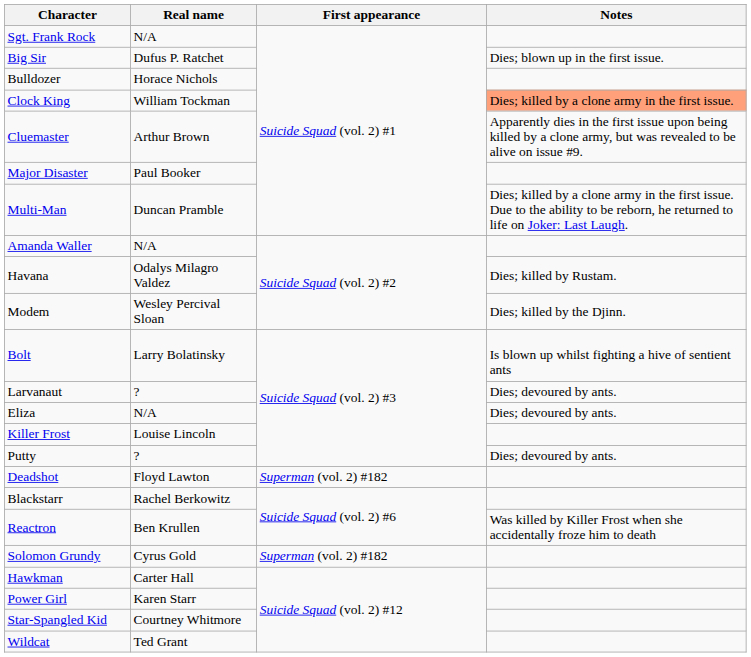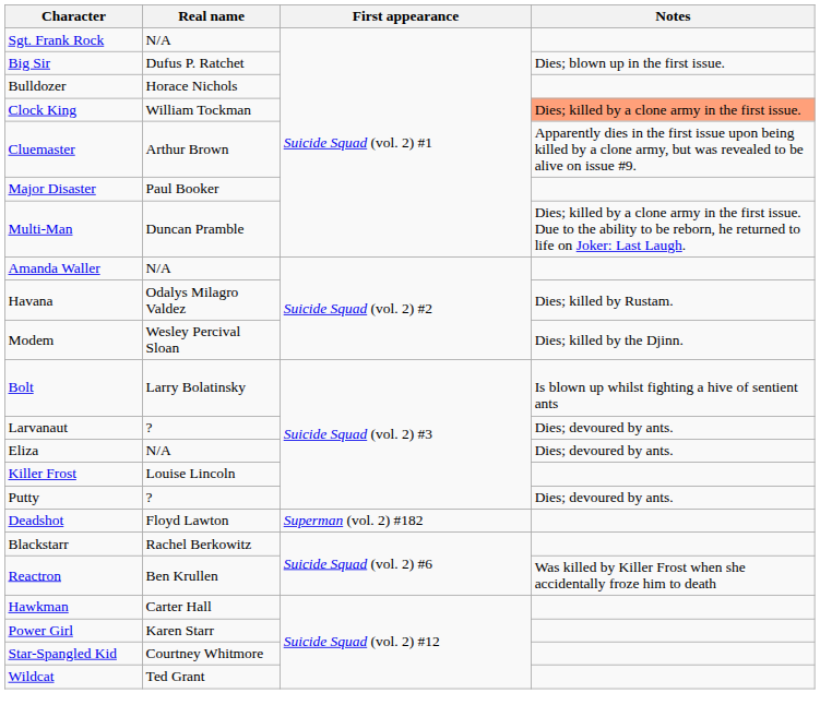- row: Solomon Grundy | Cyrus Gold | Superman (vol. 2) #182
